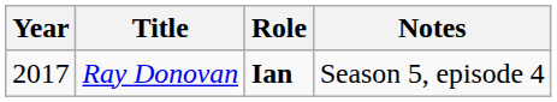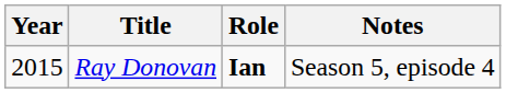Ray Donovan | Year: 2017 -> 2015
